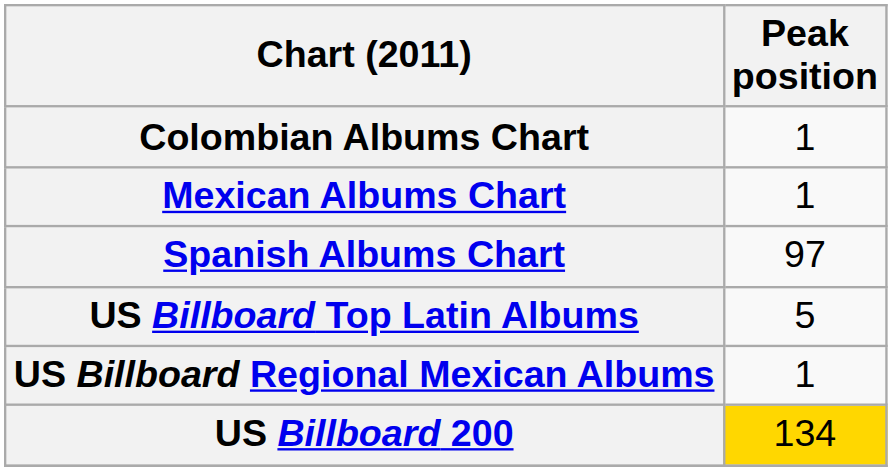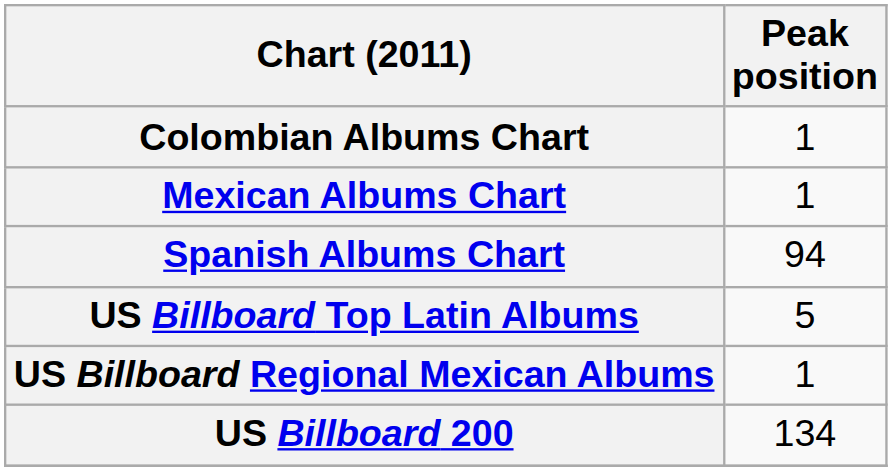Spanish Albums Chart | Peak position: 97 -> 94
US Billboard 200 | Peak position: gold background -> no background
